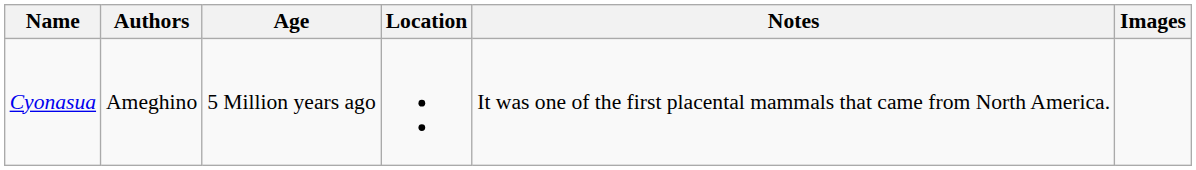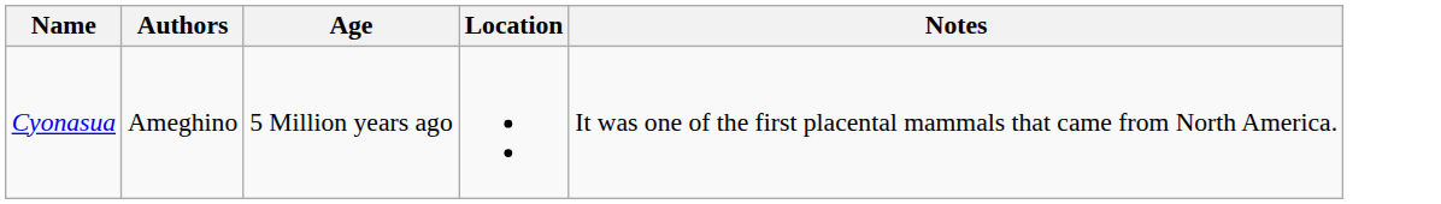- column: Images
